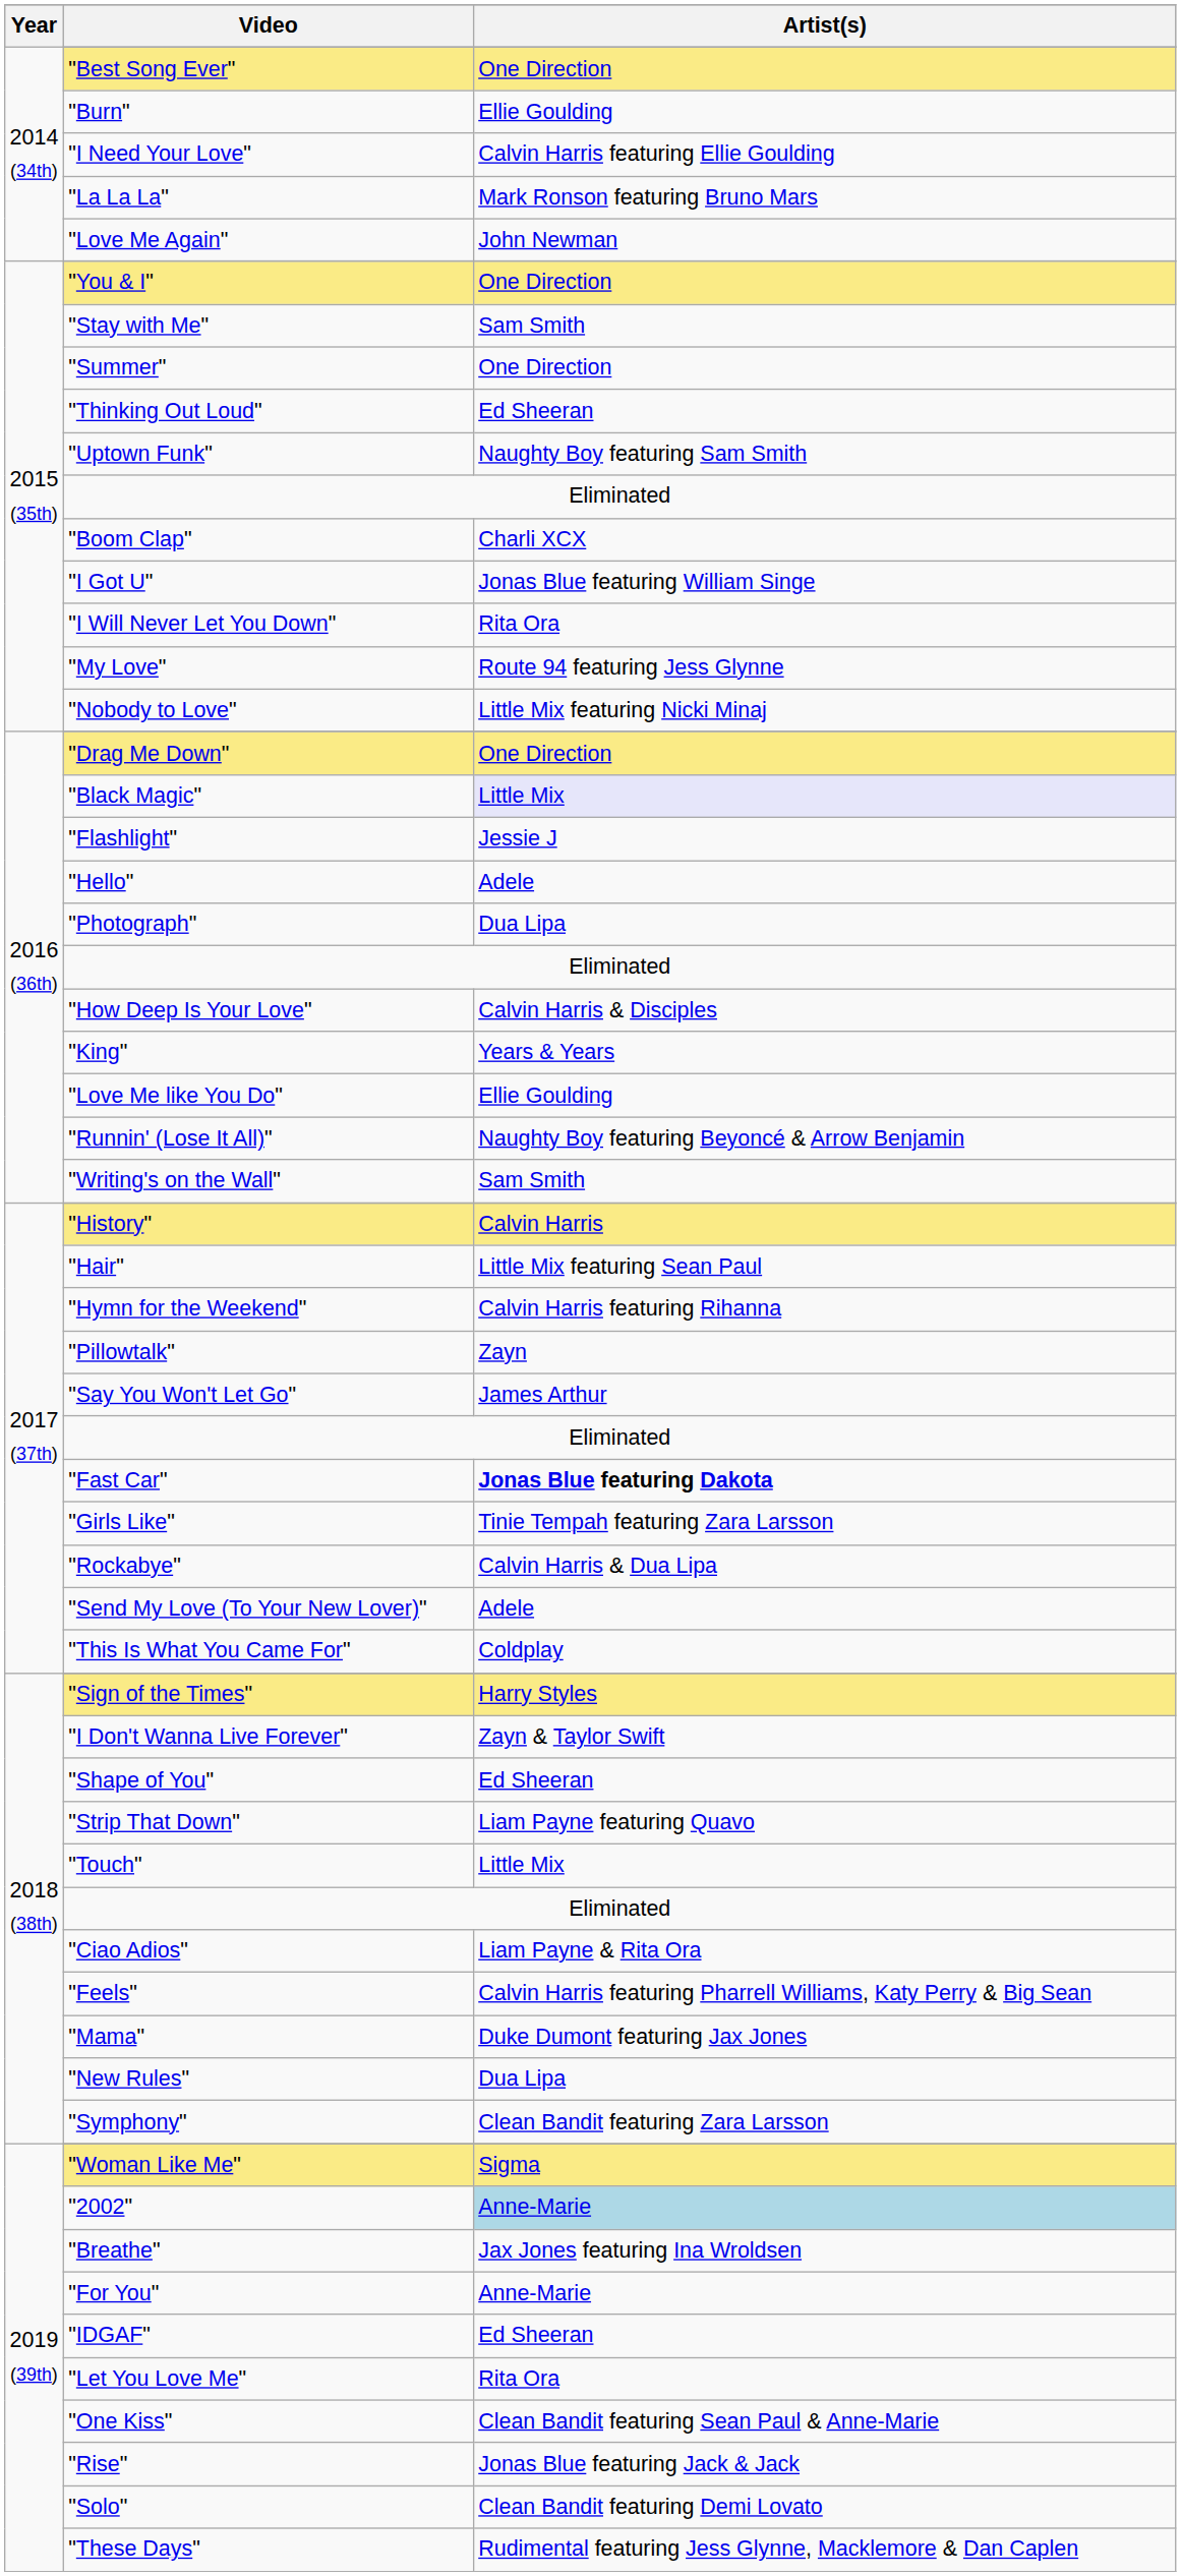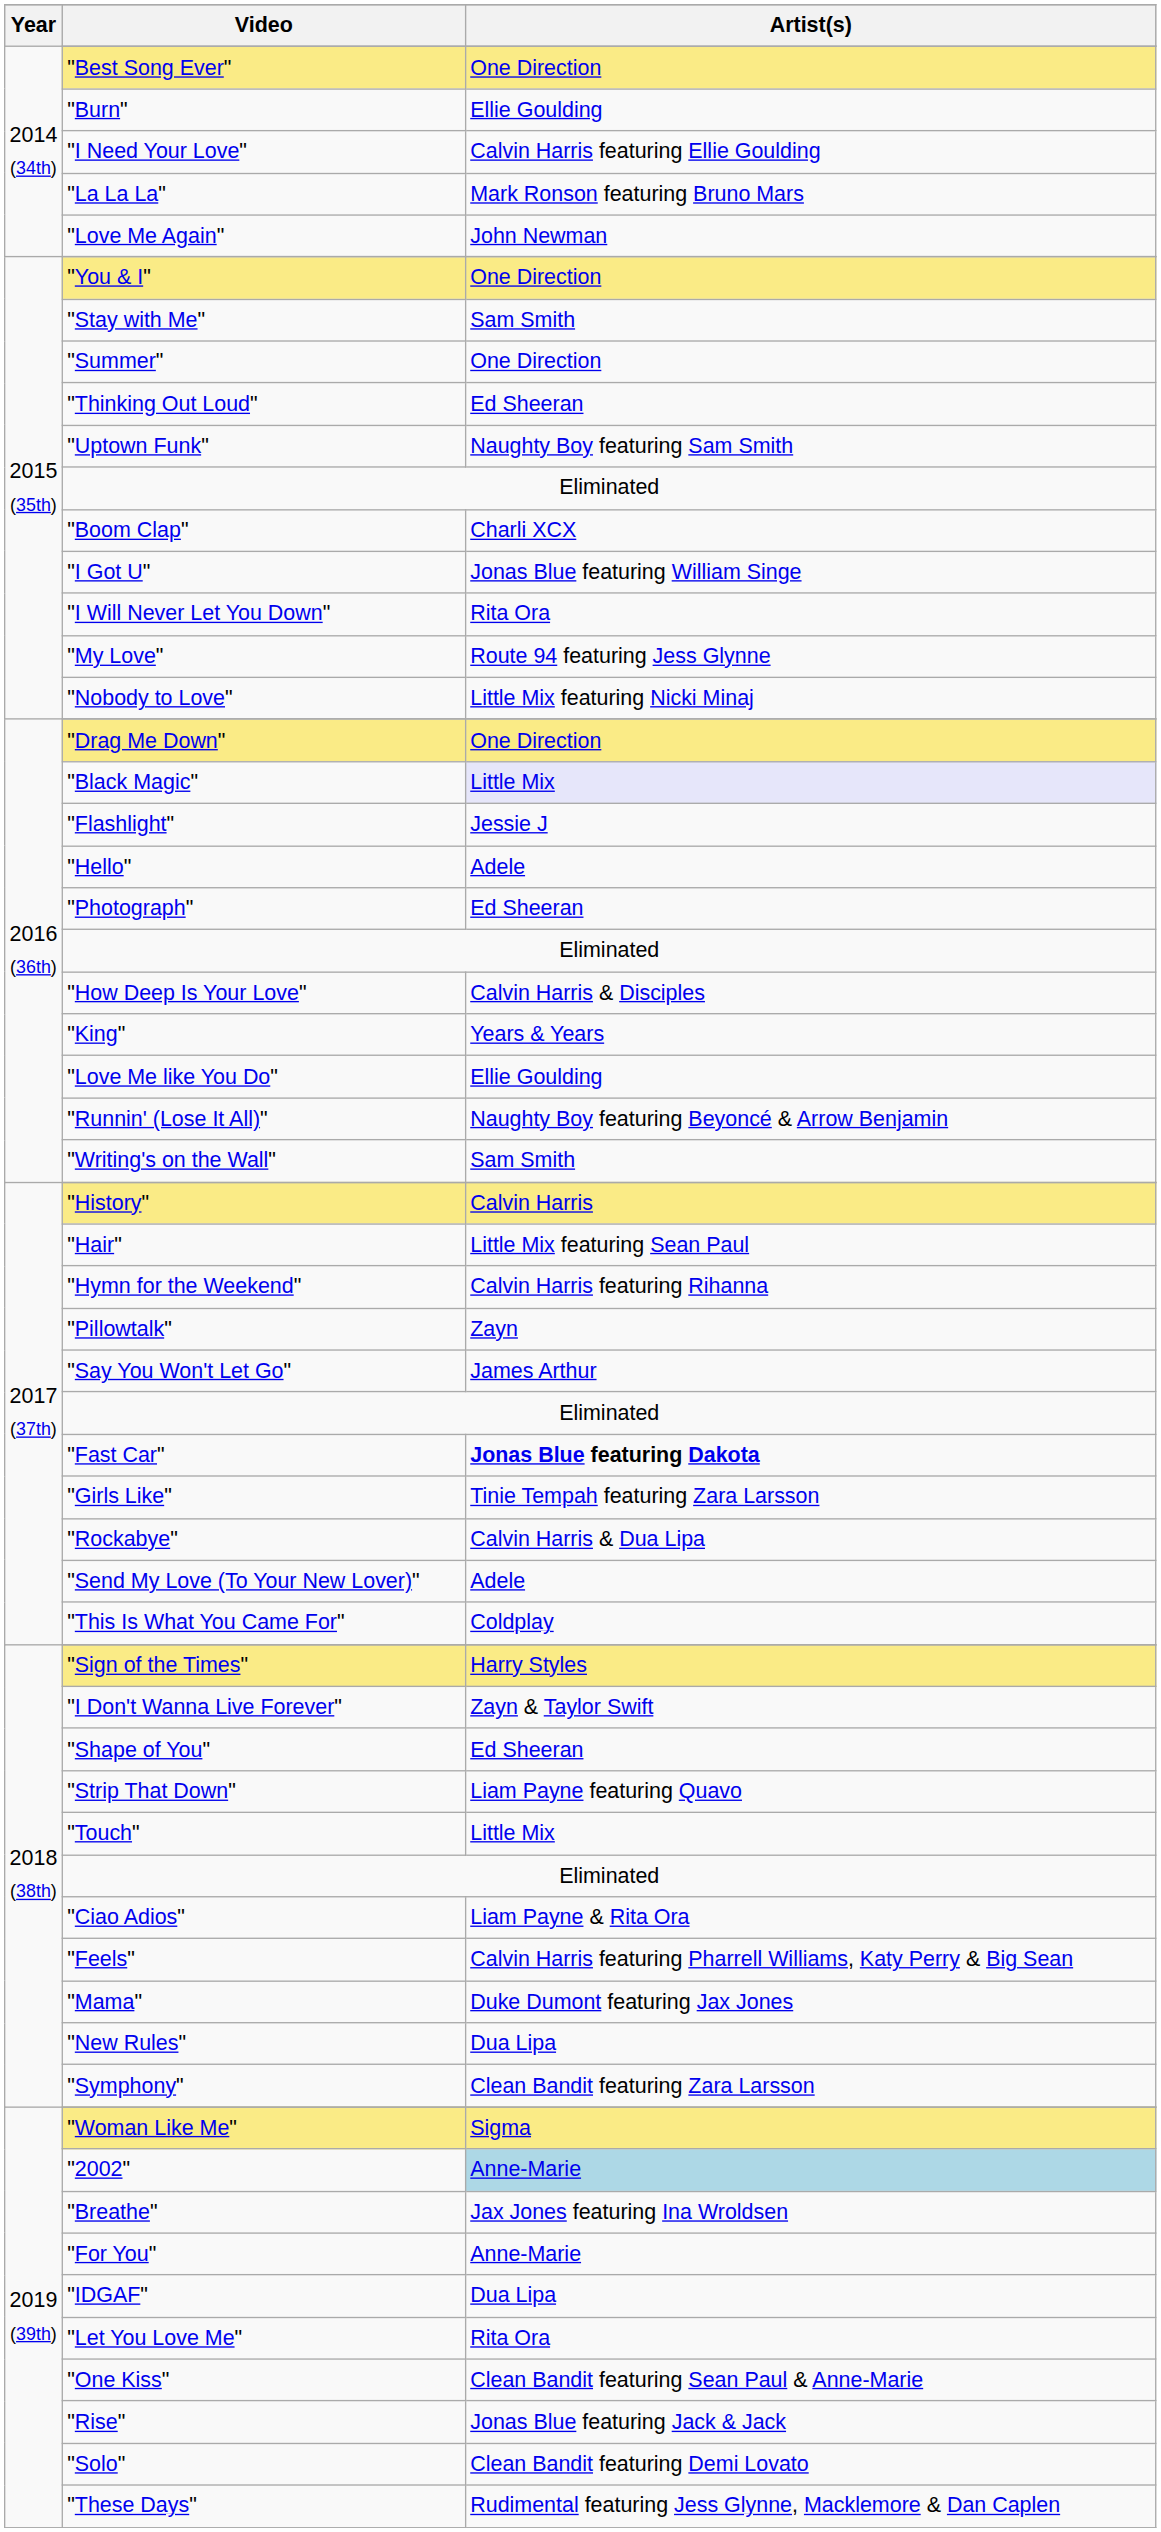"Photograph" | Artist(s): Dua Lipa -> Ed Sheeran
"IDGAF" | Artist(s): Ed Sheeran -> Dua Lipa
